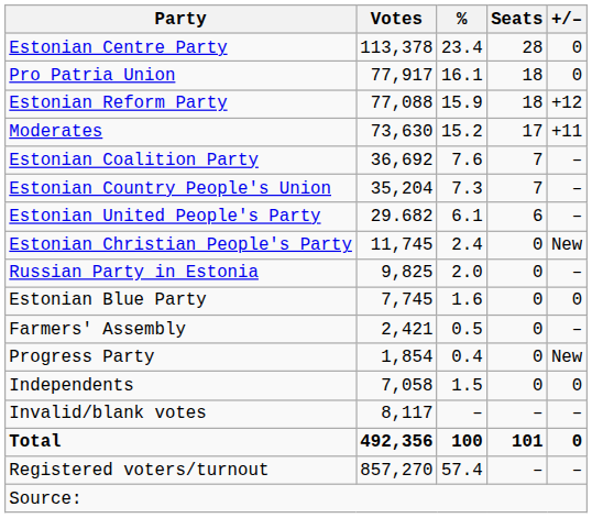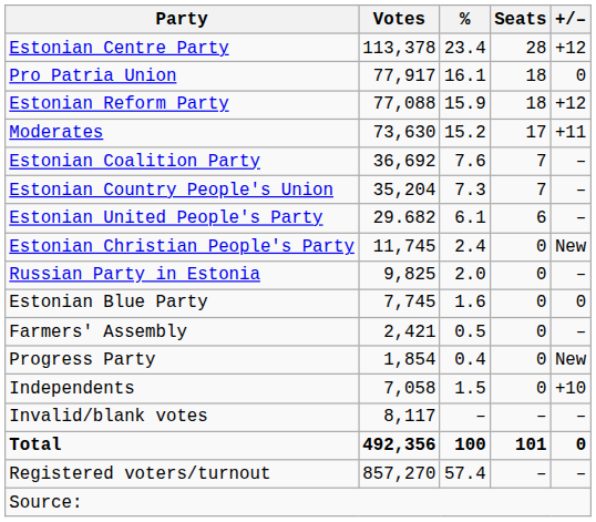Estonian Centre Party | +/–: 0 -> +12
Independents | +/–: 0 -> +10
